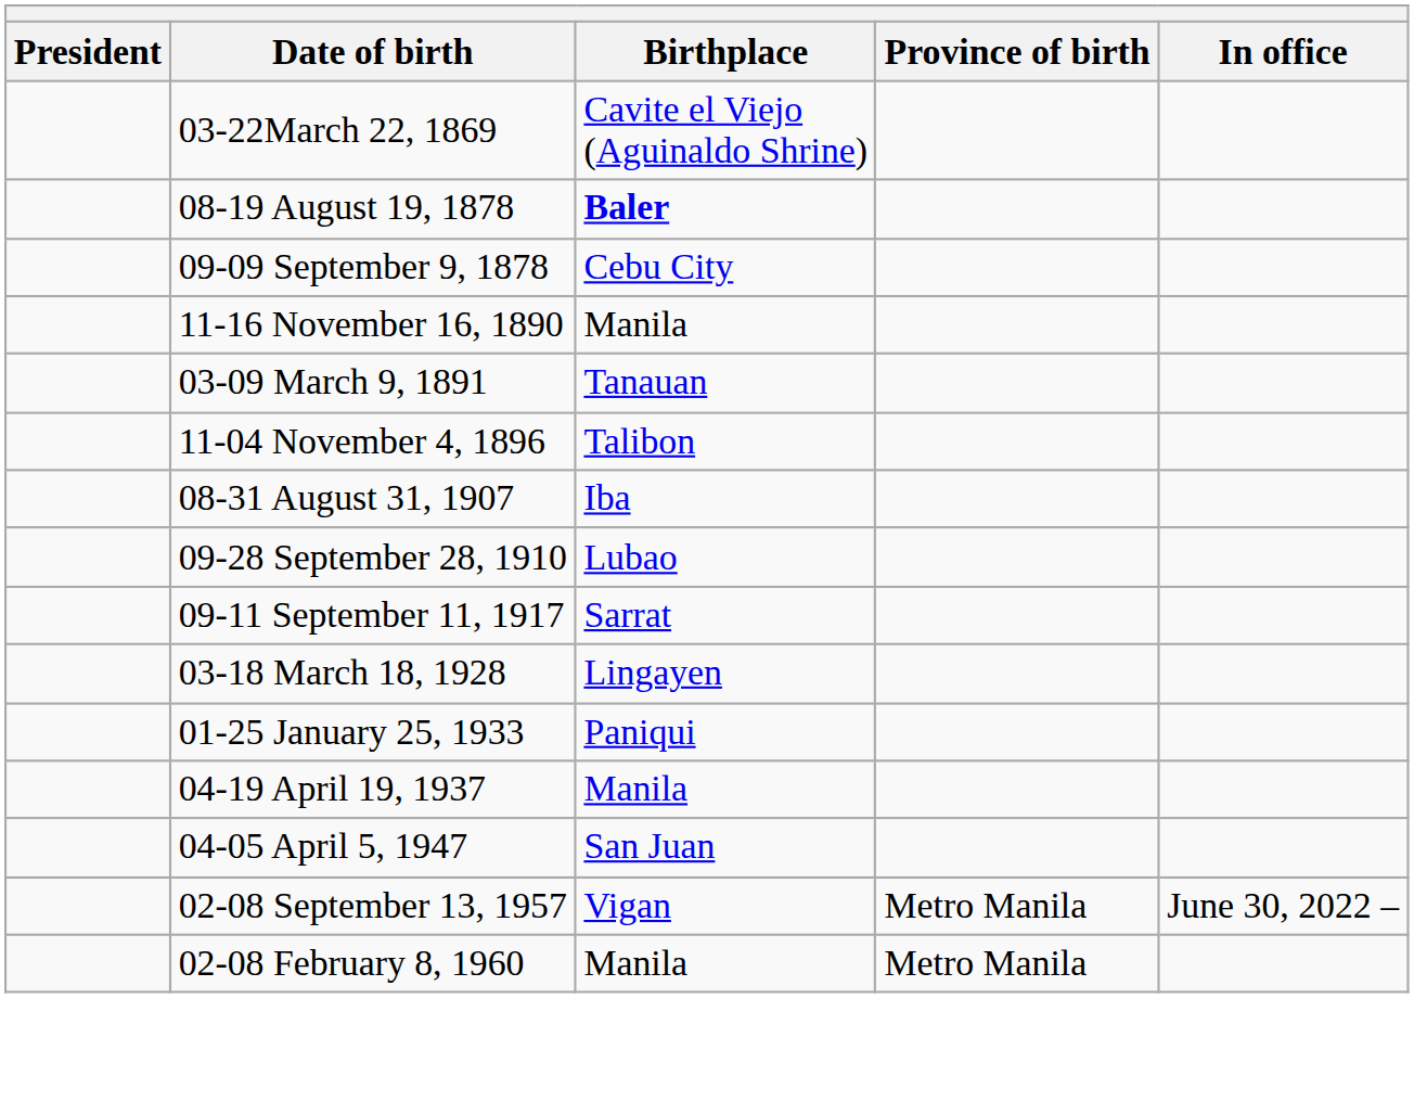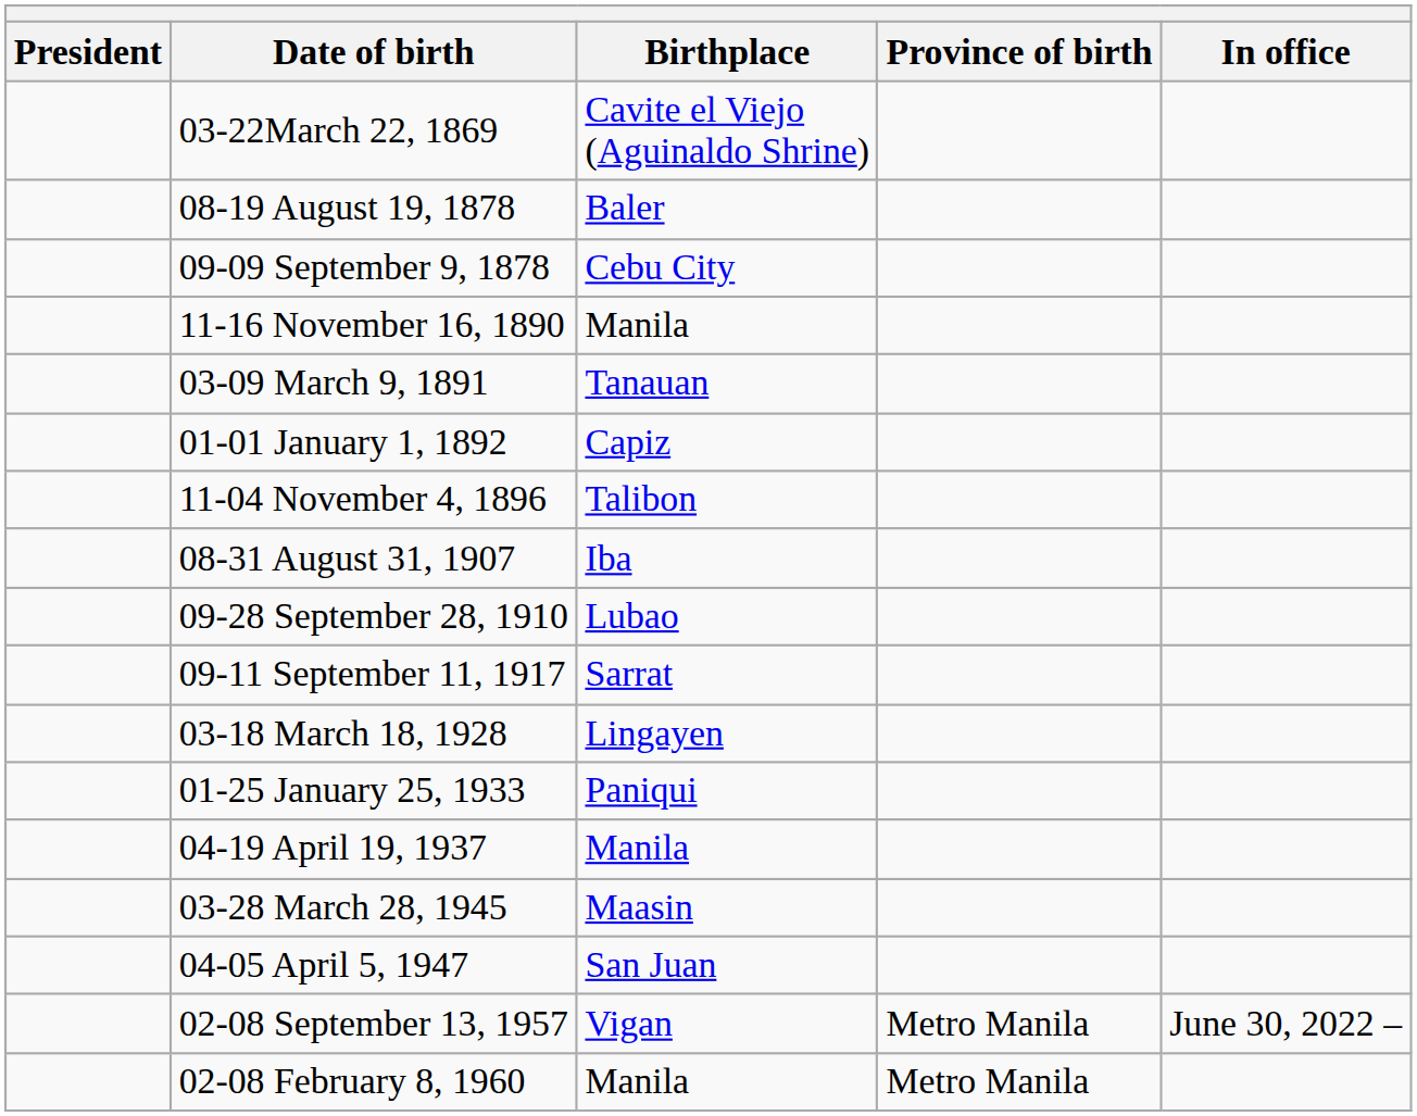08-19 August 19, 1878 | Birthplace: bold -> normal
+ row: 01-01 January 1, 1892 | Capiz
+ row: 03-28 March 28, 1945 | Maasin
